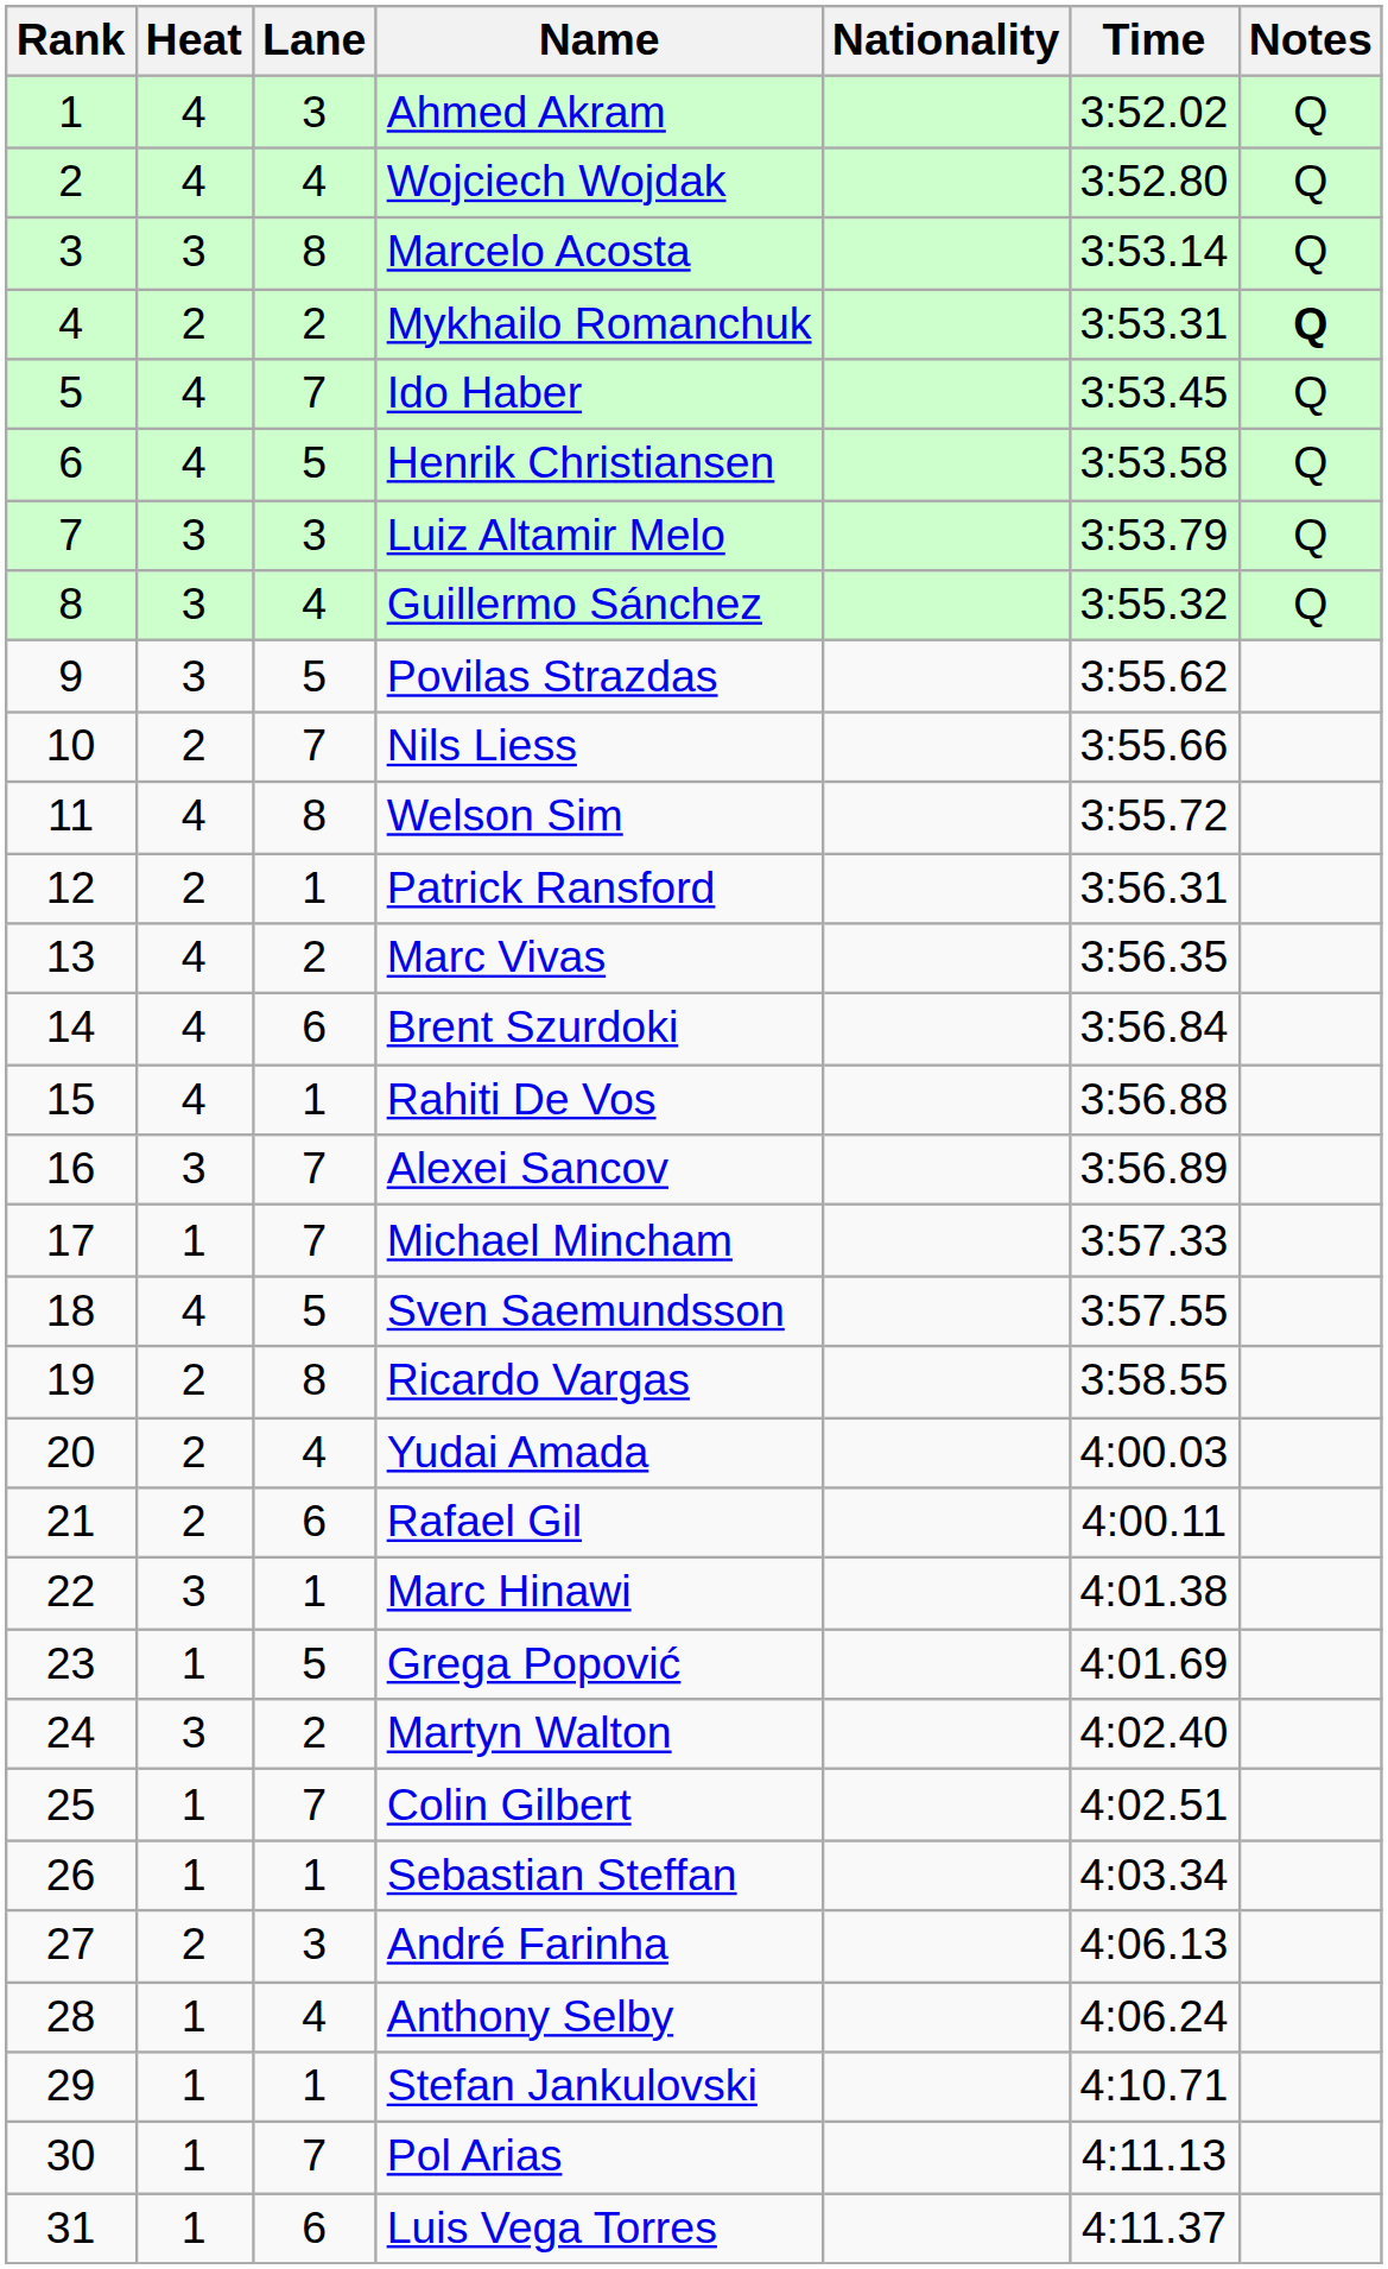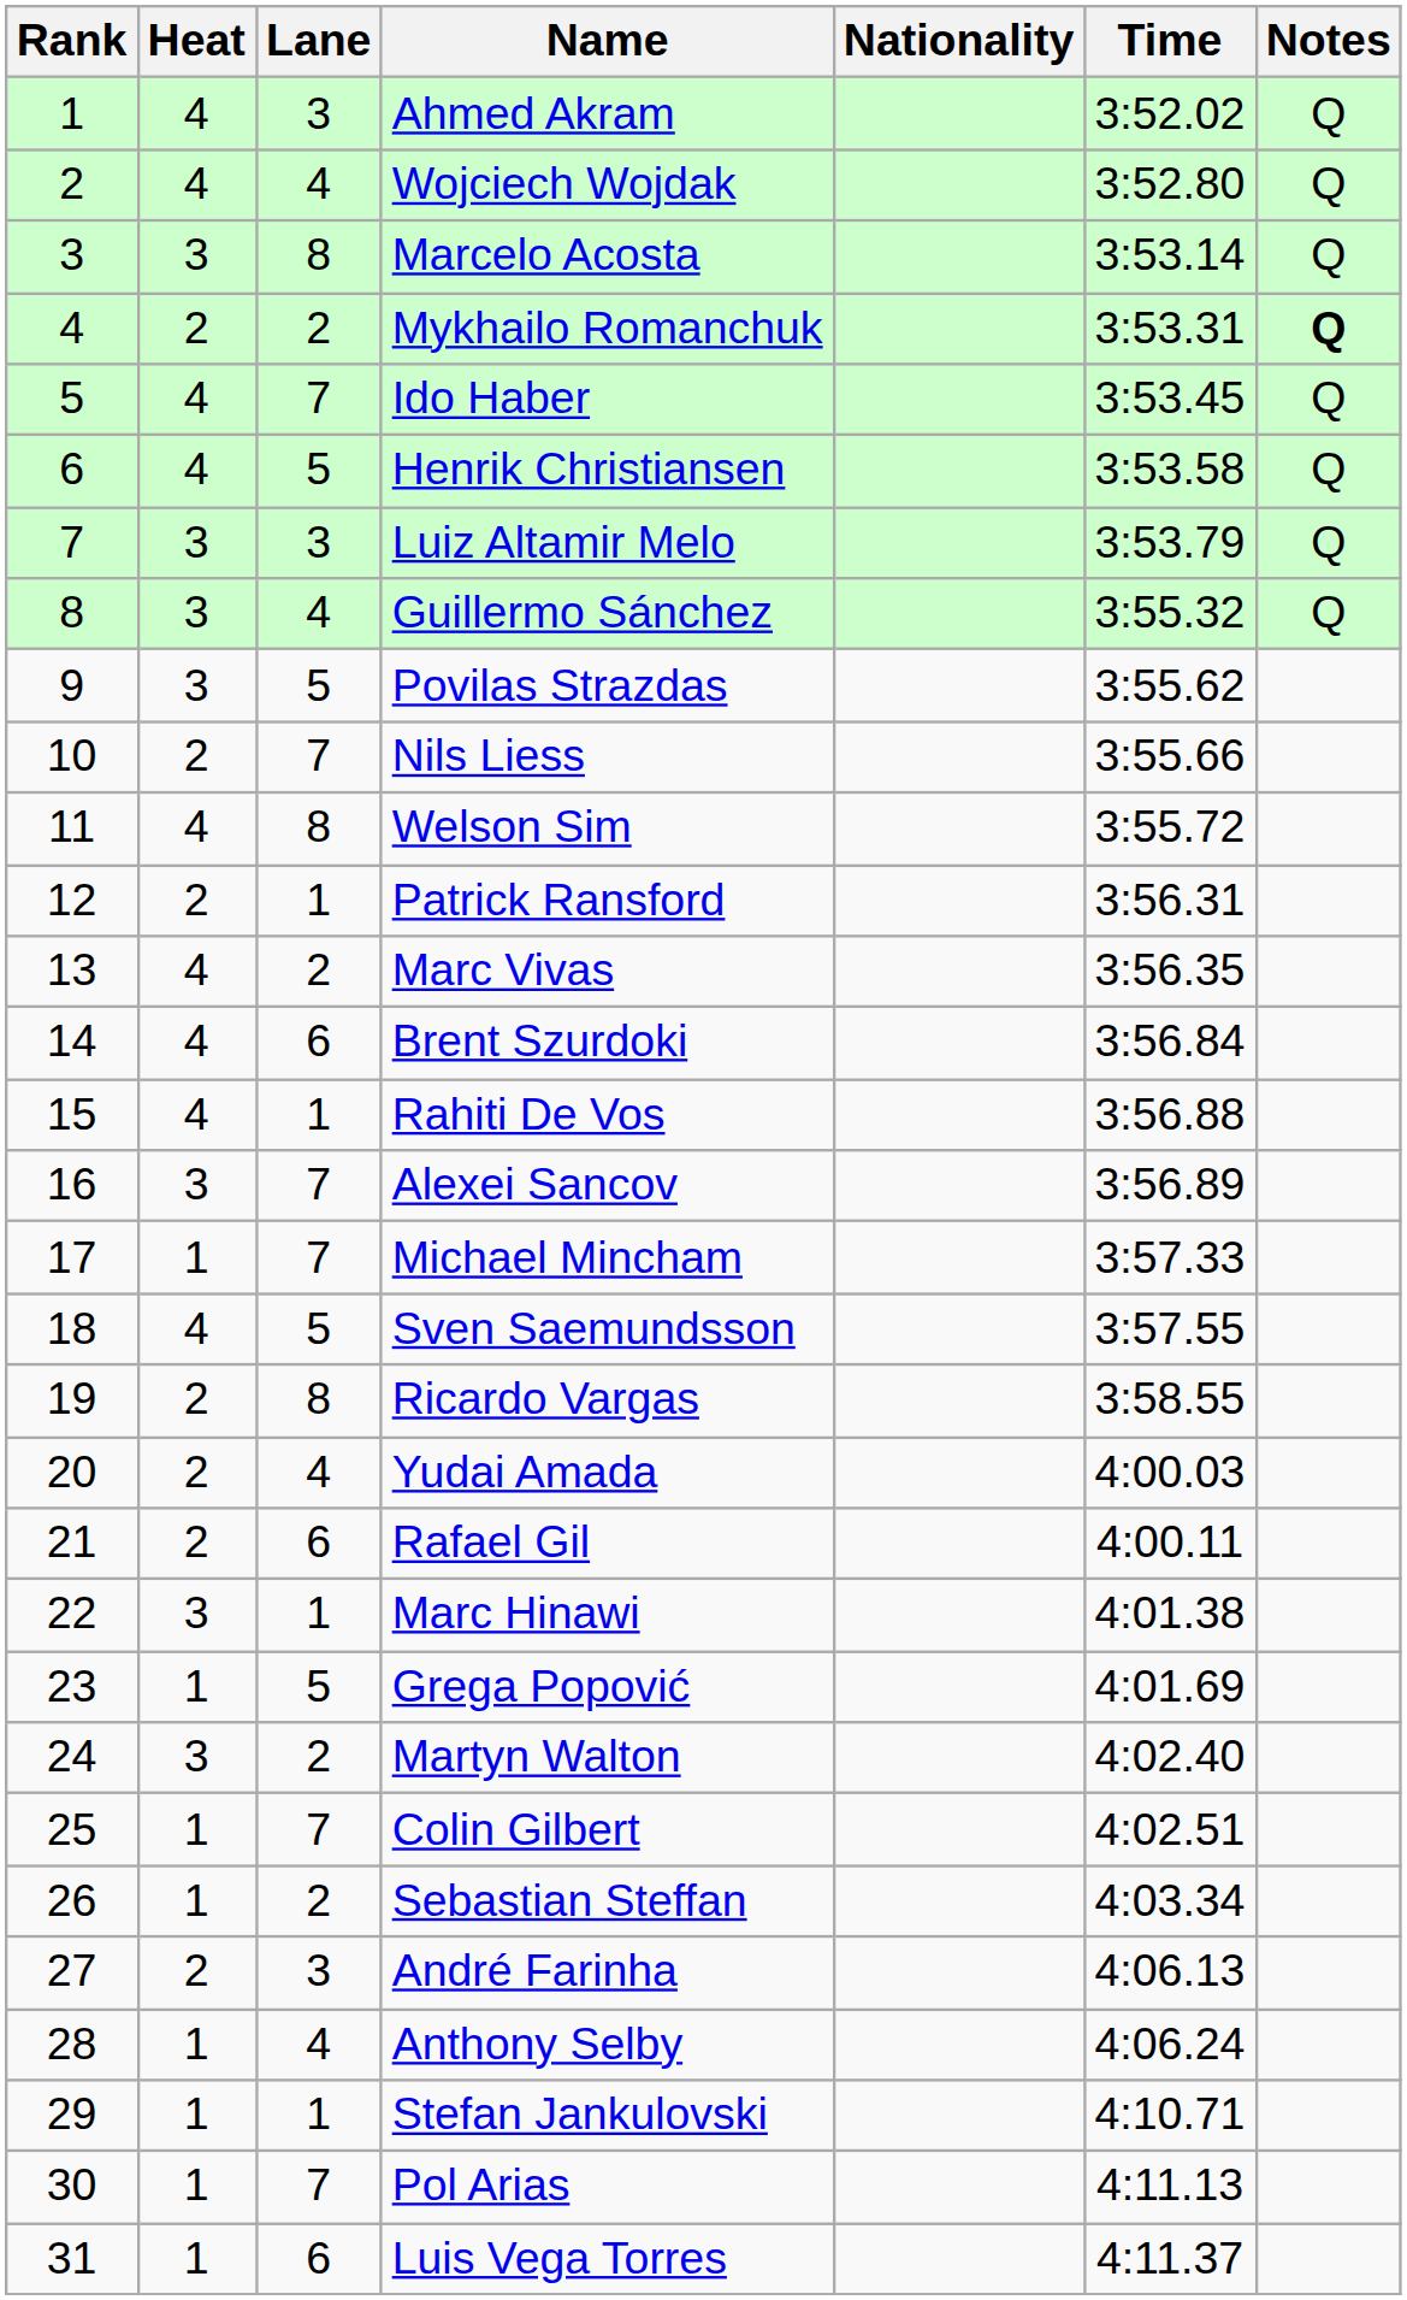Sebastian Steffan | Lane: 1 -> 2
